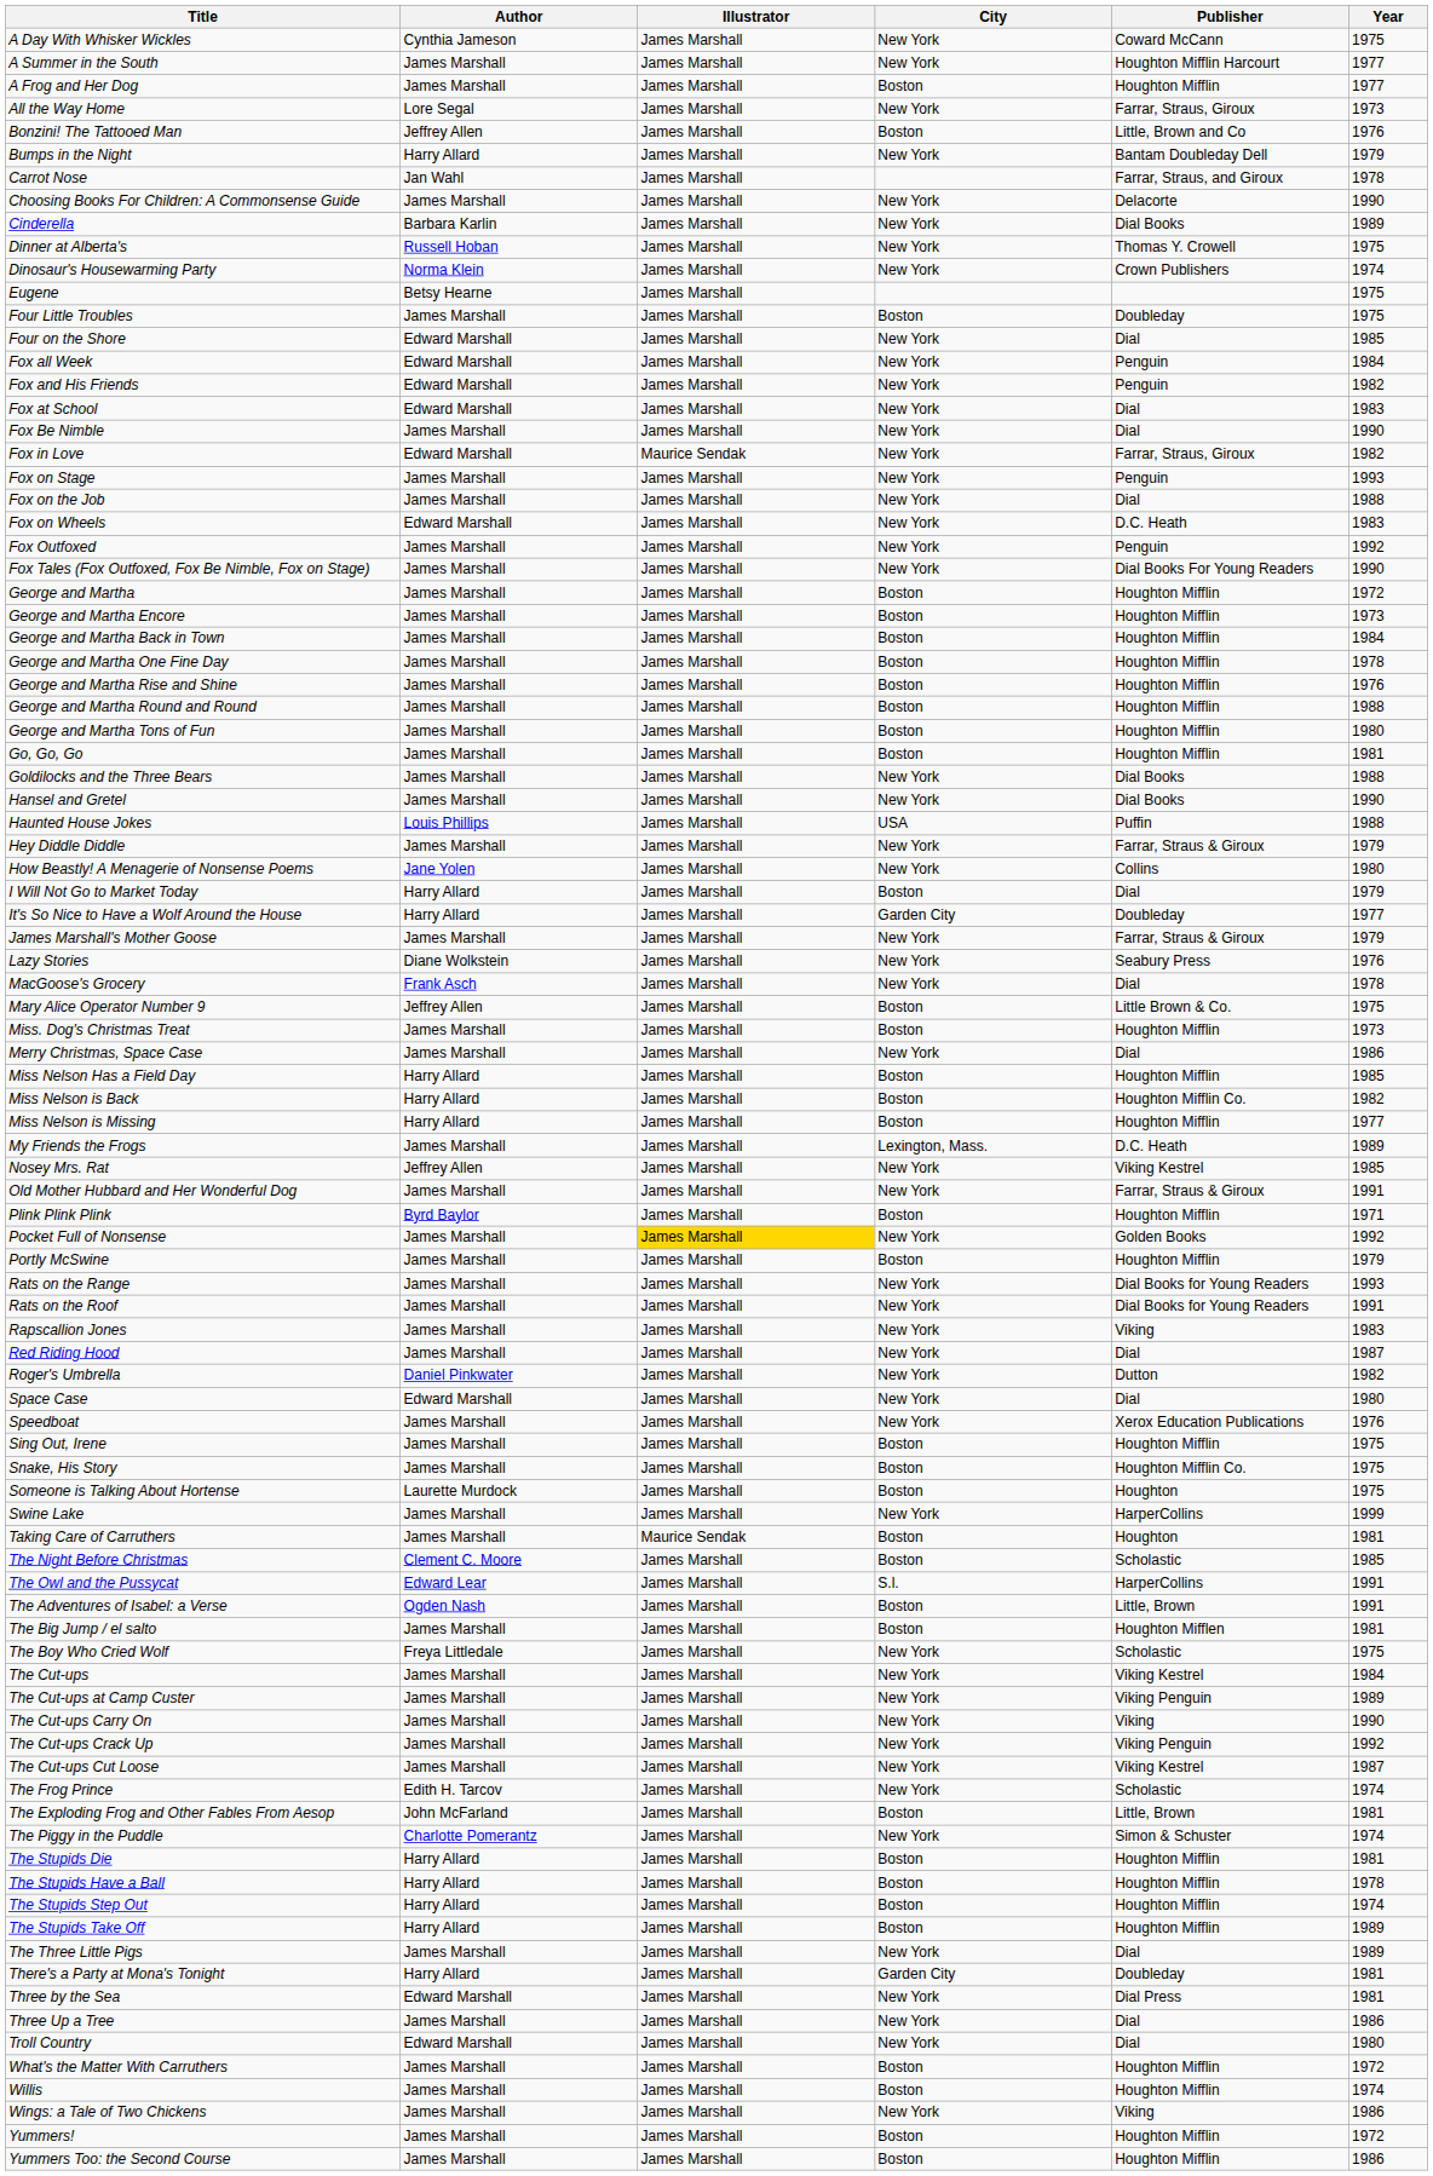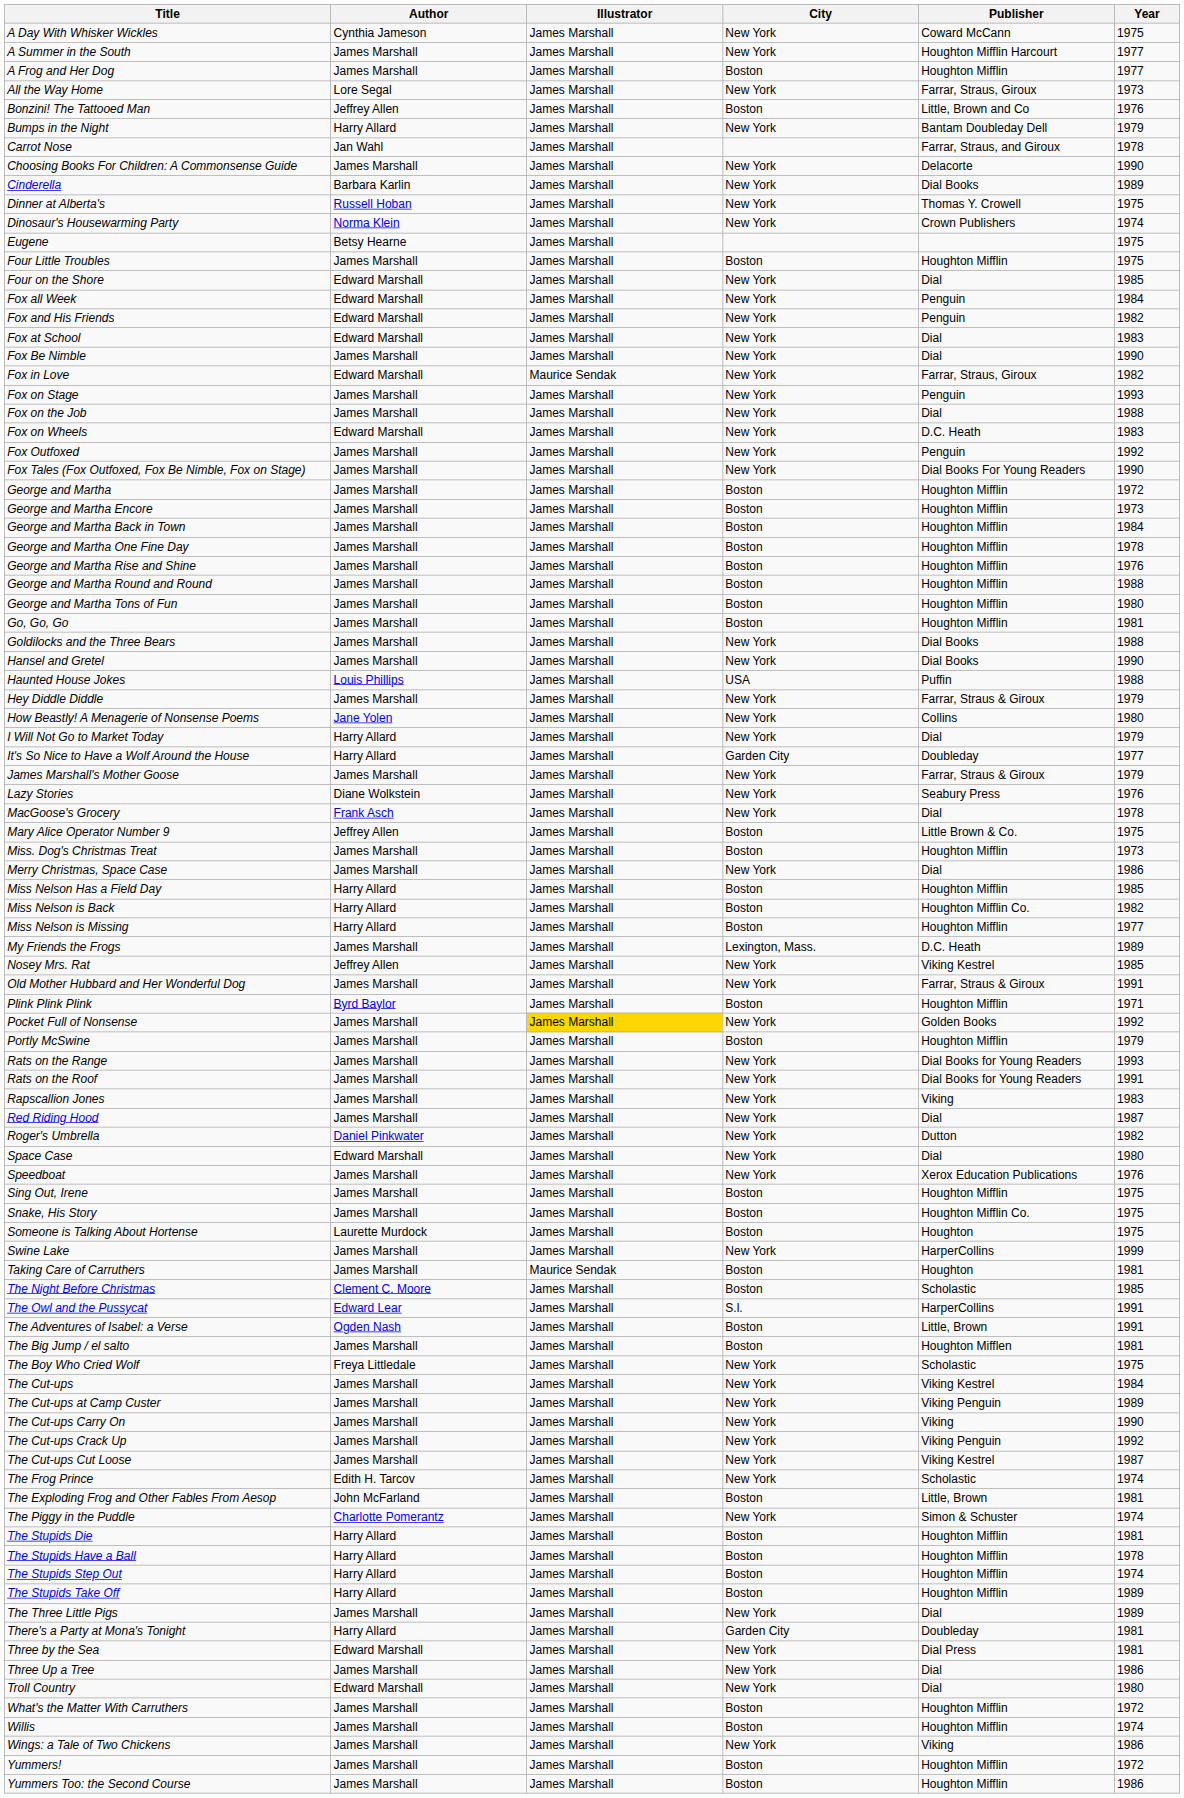Four Little Troubles | Publisher: Doubleday -> Houghton Mifflin
I Will Not Go to Market Today | City: Boston -> New York
